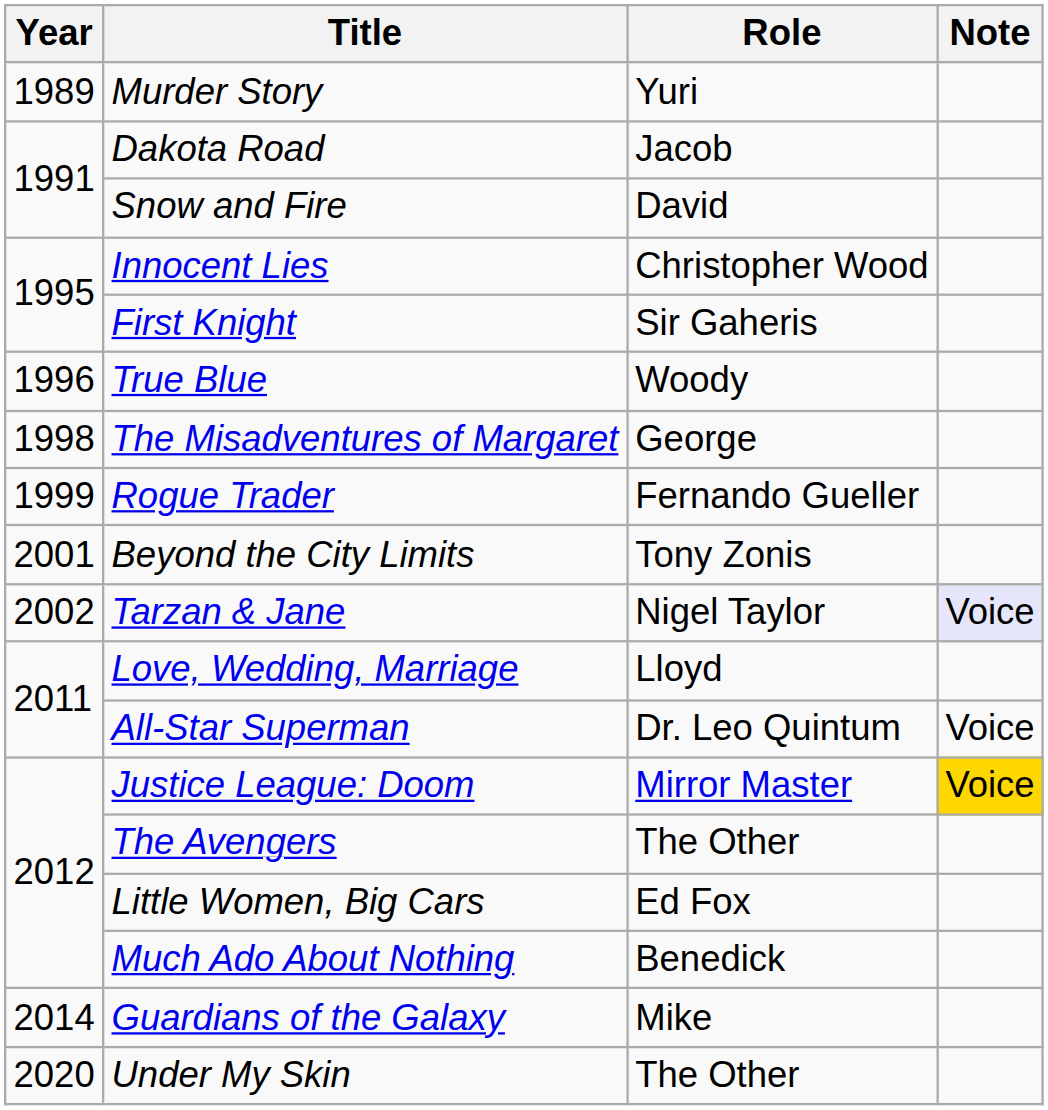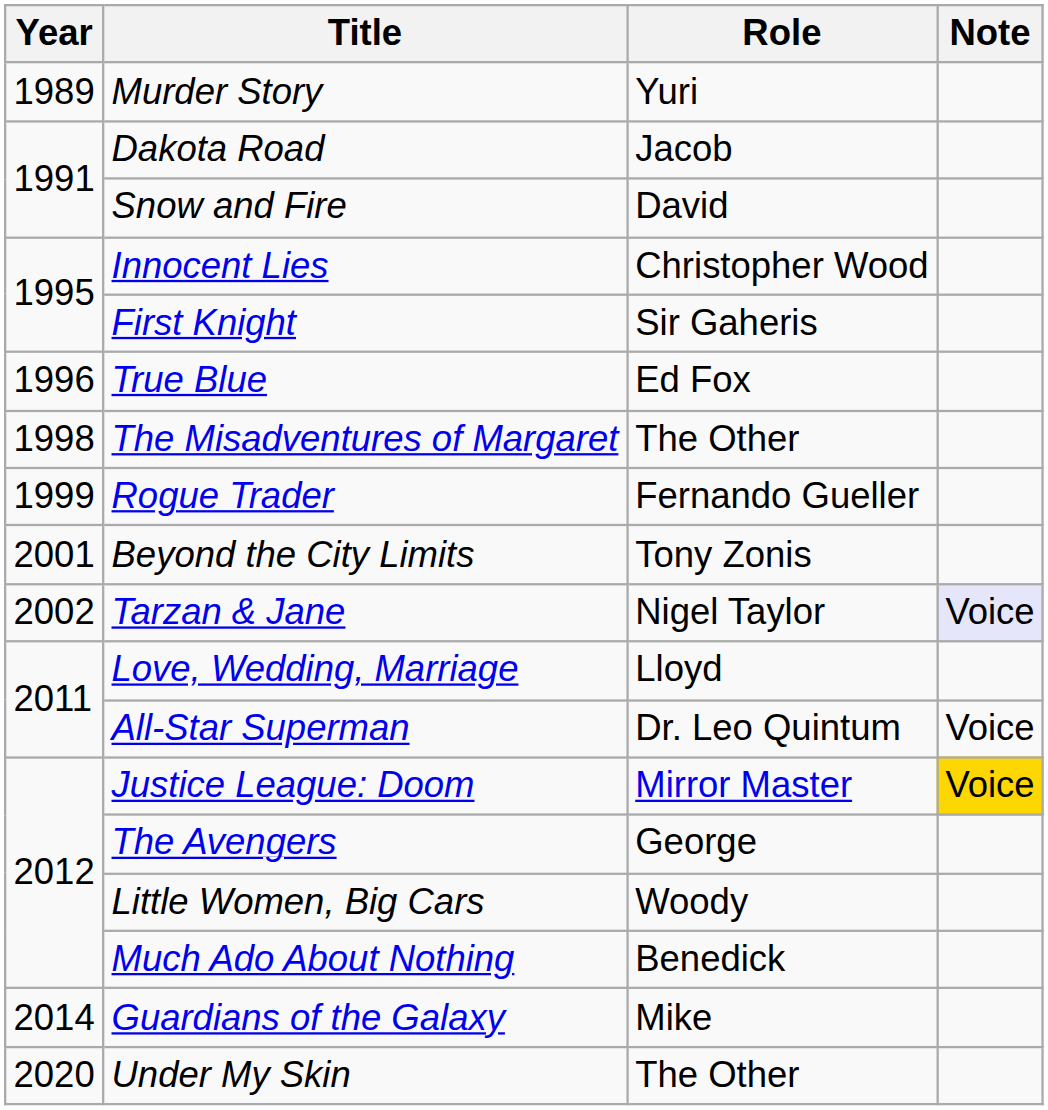True Blue | Role: Woody -> Ed Fox
The Misadventures of Margaret | Role: George -> The Other
The Avengers | Role: The Other -> George
Little Women, Big Cars | Role: Ed Fox -> Woody
